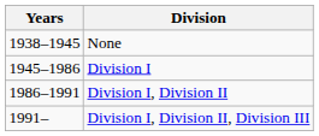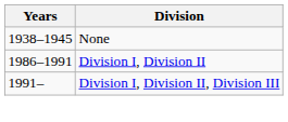- row: 1945–1986 | Division I
